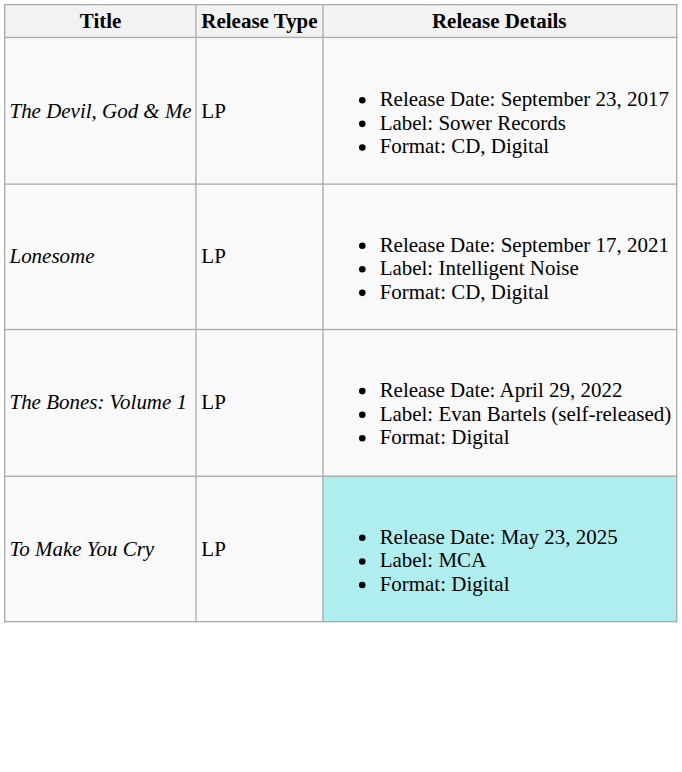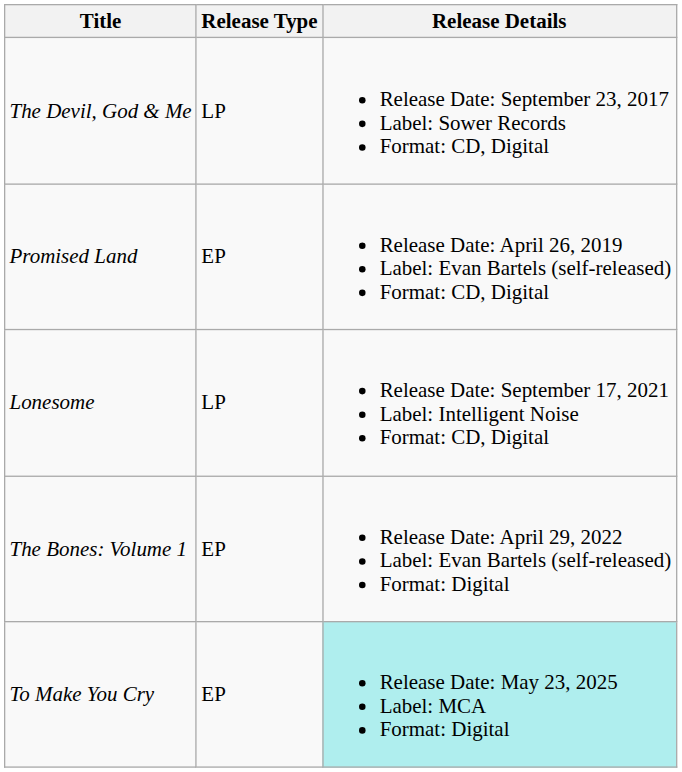+ row: Promised Land | EP | Release Date: April 26, 2019 Label: Evan Bartels (self-released) Format: CD, Digital
The Bones: Volume 1 | Release Type: LP -> EP
To Make You Cry | Release Type: LP -> EP
